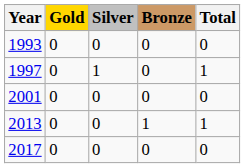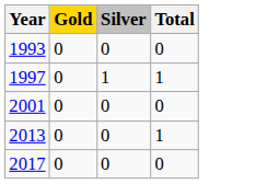- column: Bronze | 0 | 0 | 0 | 1 | 0
